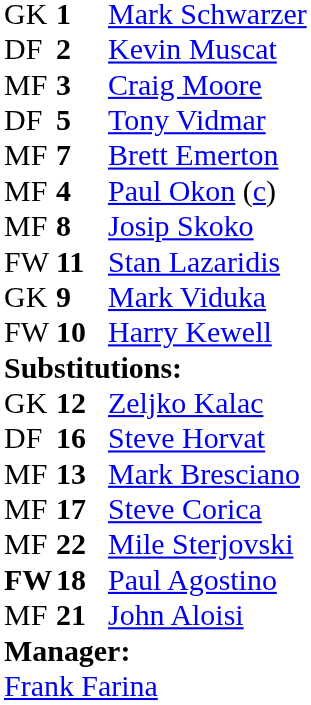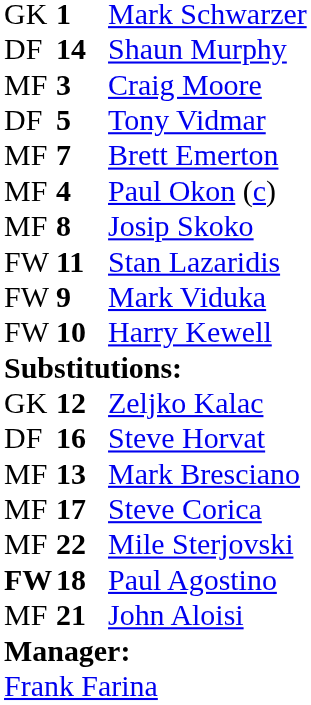- row: DF | 2 | Kevin Muscat
+ row: DF | 14 | Shaun Murphy
Mark Viduka | column 1: GK -> FW
